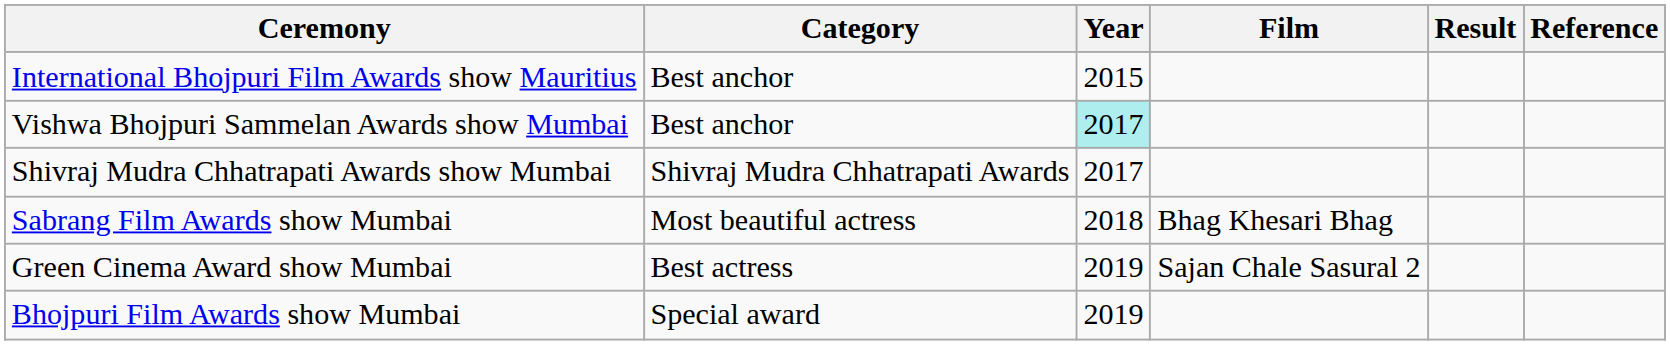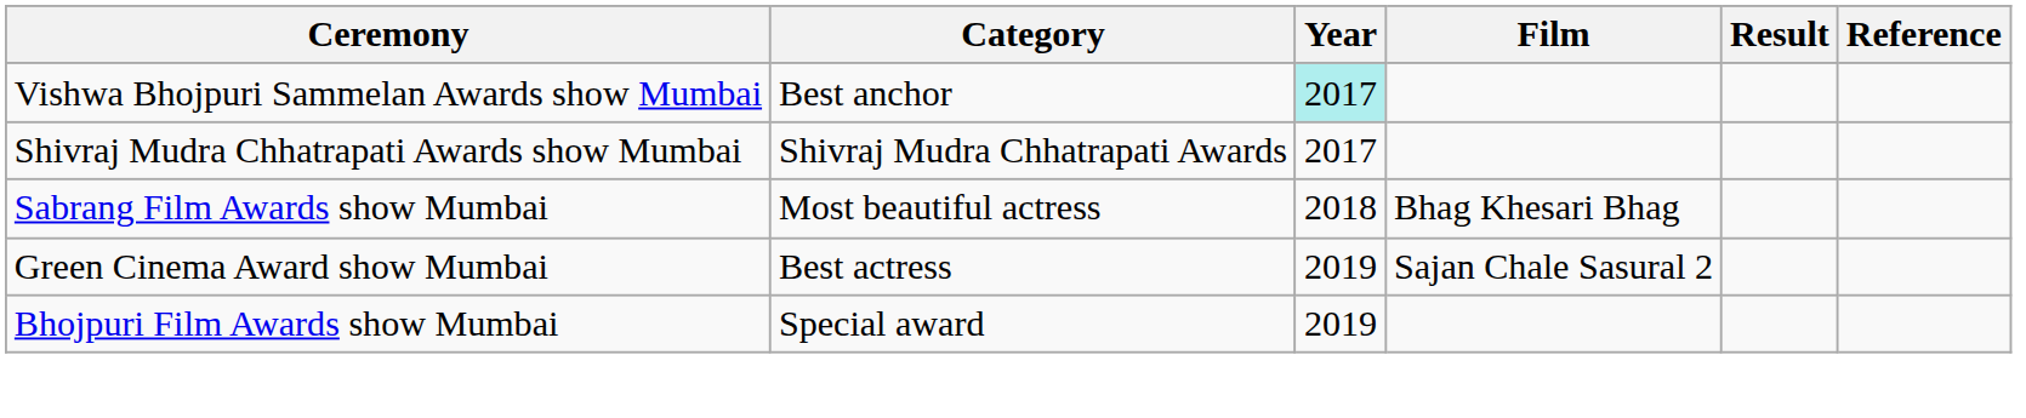- row: International Bhojpuri Film Awards show Mauritius | Best anchor | 2015
